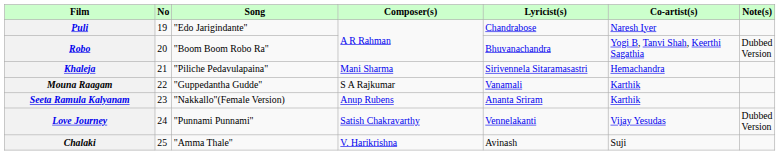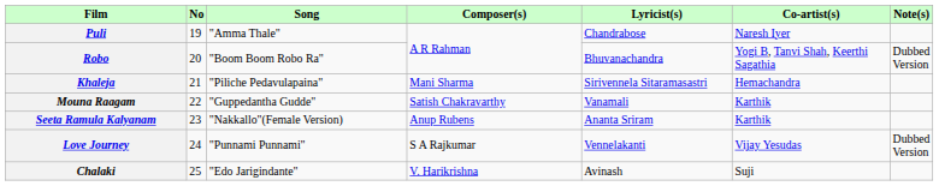Puli | Song: "Edo Jarigindante" -> "Amma Thale"
Mouna Raagam | Composer(s): S A Rajkumar -> Satish Chakravarthy
Love Journey | Composer(s): Satish Chakravarthy -> S A Rajkumar
Chalaki | Song: "Amma Thale" -> "Edo Jarigindante"
